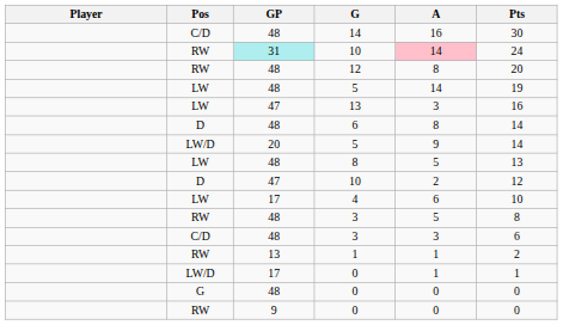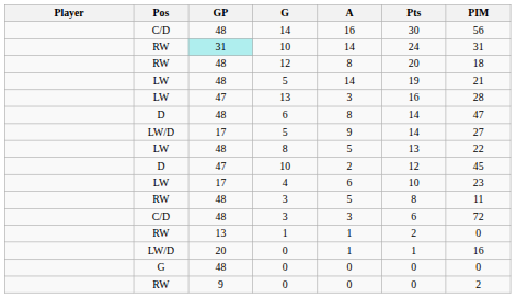+ column: PIM | 56 | 31 | 18 | 21 | 28 | 47 | 27 | 22 | 45 | 23 | 11 | 72 | 0 | 16 | 0 | 2
RW / 10 | A: pink background -> no background
LW/D / 5 | GP: 20 -> 17
LW/D / 0 | GP: 17 -> 20
